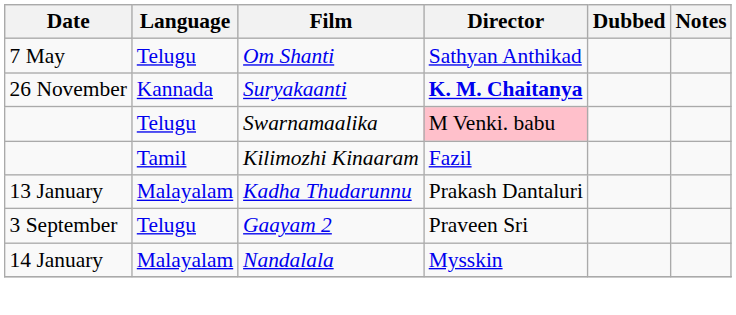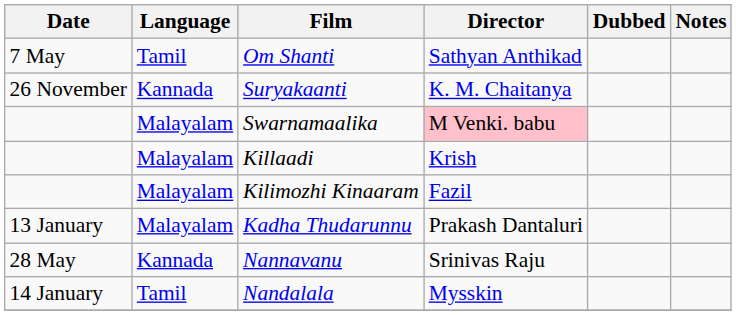Om Shanti | Language: Telugu -> Tamil
Suryakaanti | Director: bold -> normal
Swarnamaalika | Language: Telugu -> Malayalam
+ row: Malayalam | Killaadi | Krish
Kilimozhi Kinaaram | Language: Tamil -> Malayalam
+ row: 28 May | Kannada | Nannavanu | Srinivas Raju
- row: 3 September | Telugu | Gaayam 2 | Praveen Sri
Nandalala | Language: Malayalam -> Tamil
